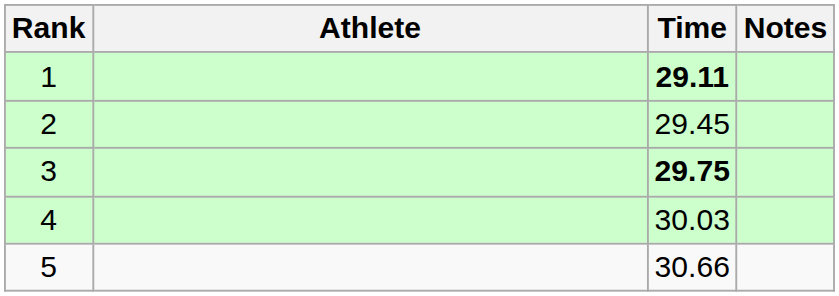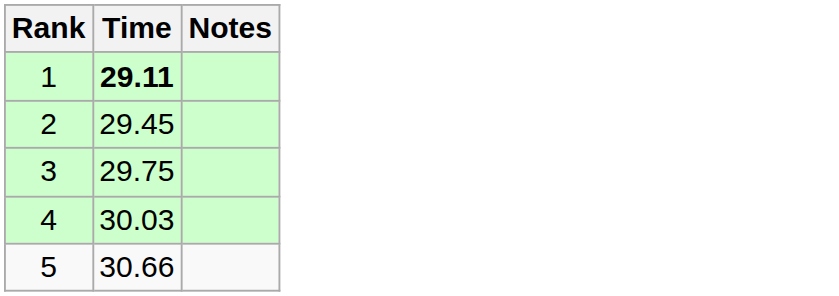- column: Athlete
3 | Time: bold -> normal
